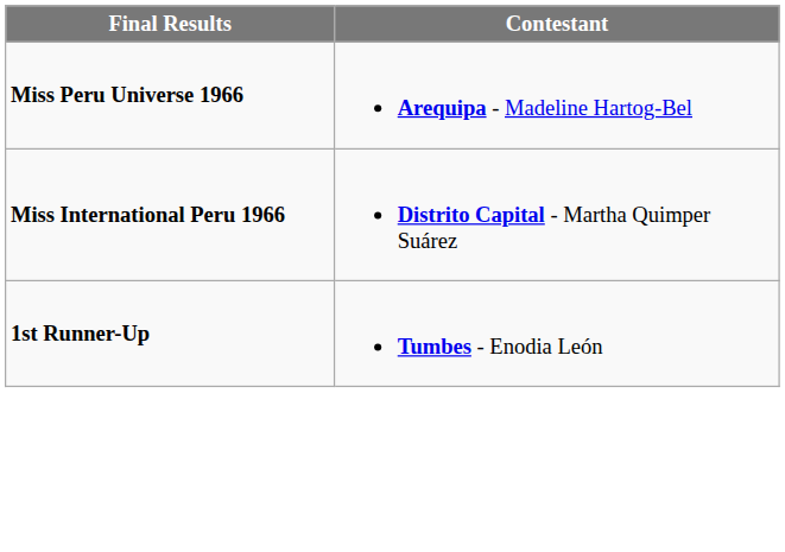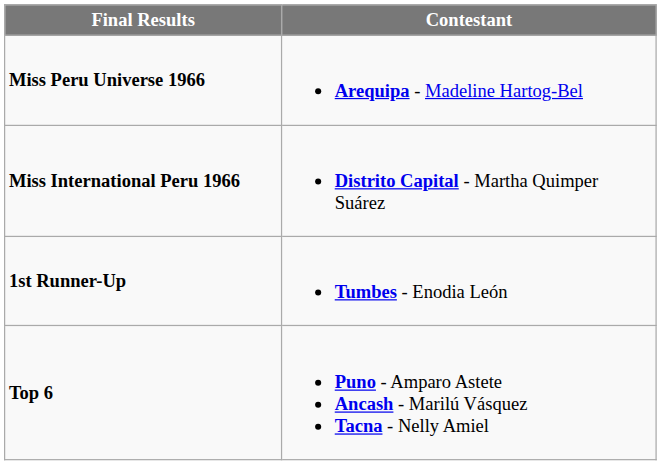+ row: Top 6 | Puno - Amparo Astete Ancash - Marilú Vásquez Tacna - Nelly Amiel
